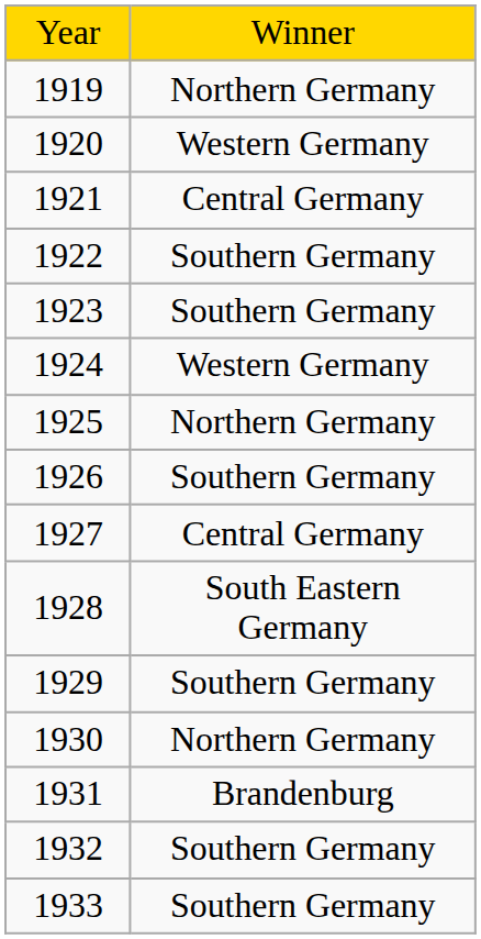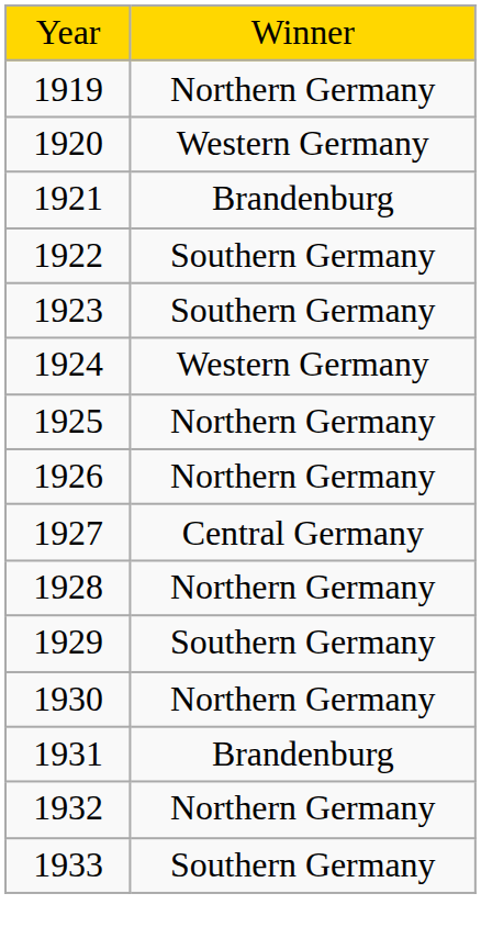1921 | column 2: Central Germany -> Brandenburg
1926 | column 2: Southern Germany -> Northern Germany
1928 | column 2: South Eastern Germany -> Northern Germany
1932 | column 2: Southern Germany -> Northern Germany
